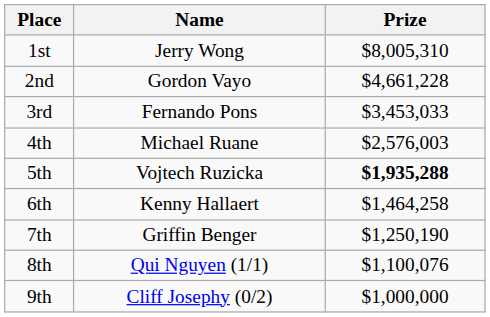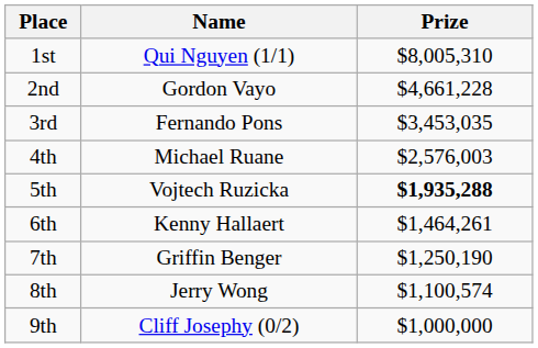1st | Name: Jerry Wong -> Qui Nguyen (1/1)
3rd | Prize: $3,453,033 -> $3,453,035
6th | Prize: $1,464,258 -> $1,464,261
8th | Name: Qui Nguyen (1/1) -> Jerry Wong
8th | Prize: $1,100,076 -> $1,100,574
